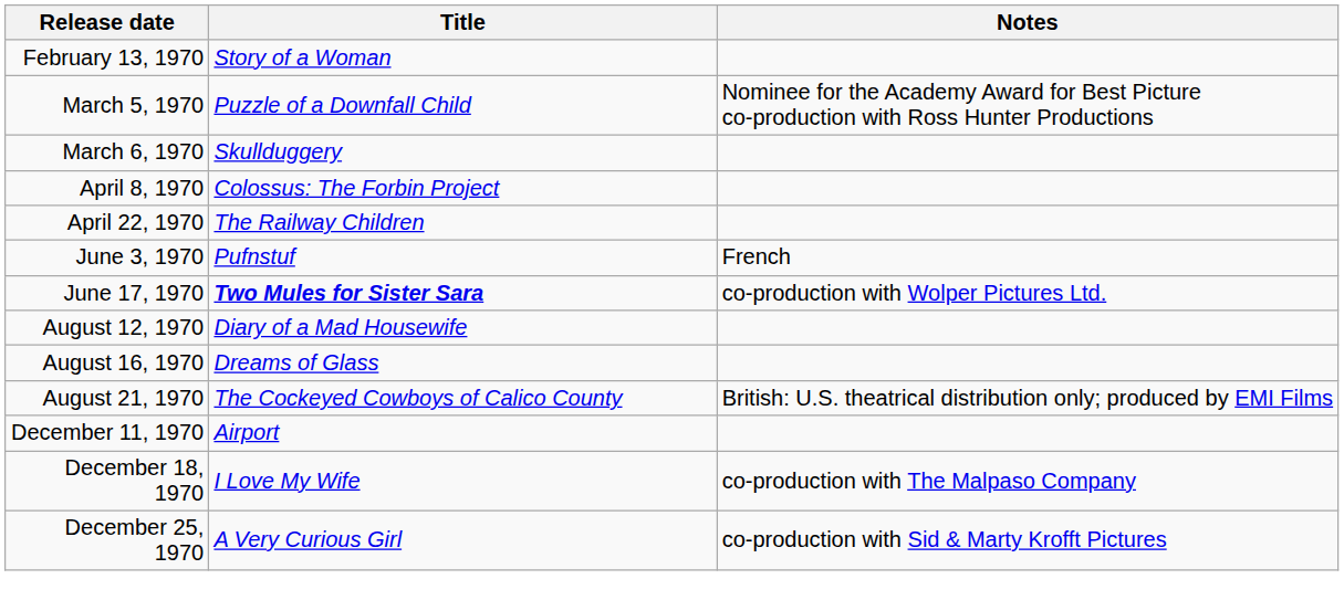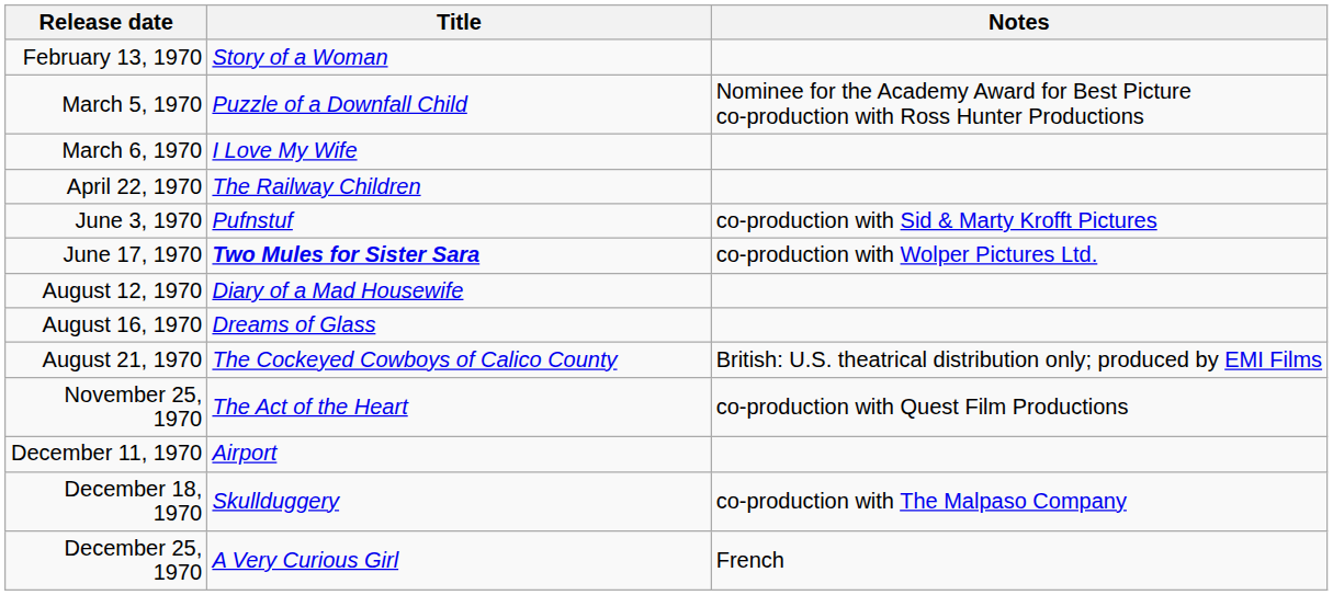March 6, 1970 | Title: Skullduggery -> I Love My Wife
- row: April 8, 1970 | Colossus: The Forbin Project
June 3, 1970 | Notes: French -> co-production with Sid & Marty Krofft Pictures
+ row: November 25, 1970 | The Act of the Heart | co-production with Quest Film Productions
December 18, 1970 | Title: I Love My Wife -> Skullduggery
December 25, 1970 | Notes: co-production with Sid & Marty Krofft Pictures -> French
